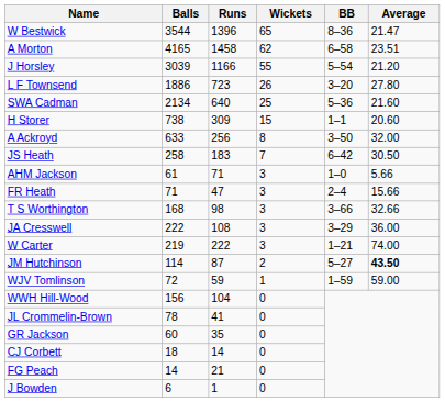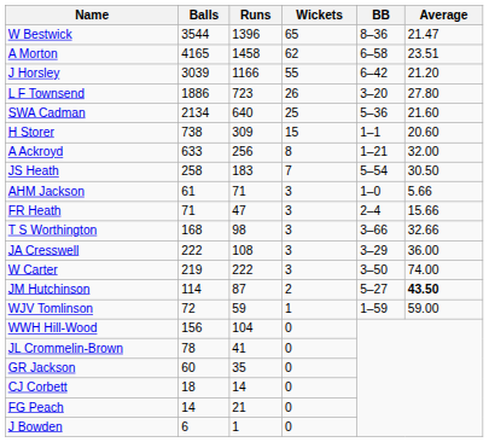J Horsley | BB: 5–54 -> 6–42
A Ackroyd | BB: 3–50 -> 1–21
JS Heath | BB: 6–42 -> 5–54
W Carter | BB: 1–21 -> 3–50
